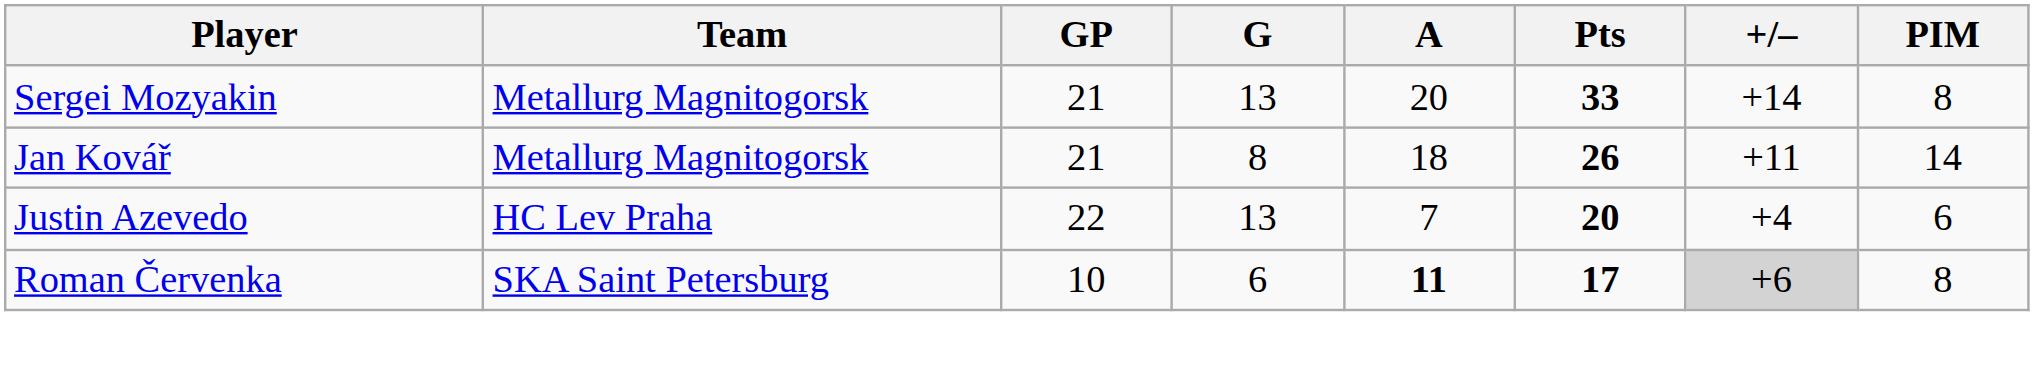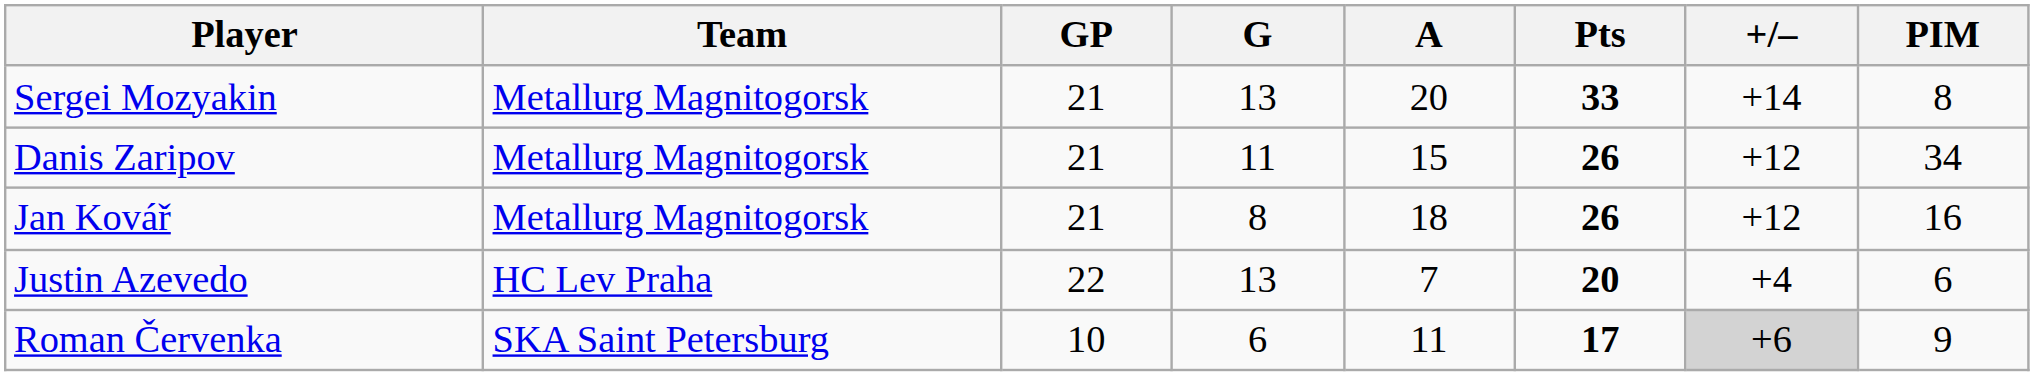+ row: Danis Zaripov | Metallurg Magnitogorsk | 21 | 11 | 15 | 26 | +12 | 34
Jan Kovář | +/–: +11 -> +12
Jan Kovář | PIM: 14 -> 16
Roman Červenka | A: bold -> normal
Roman Červenka | PIM: 8 -> 9
